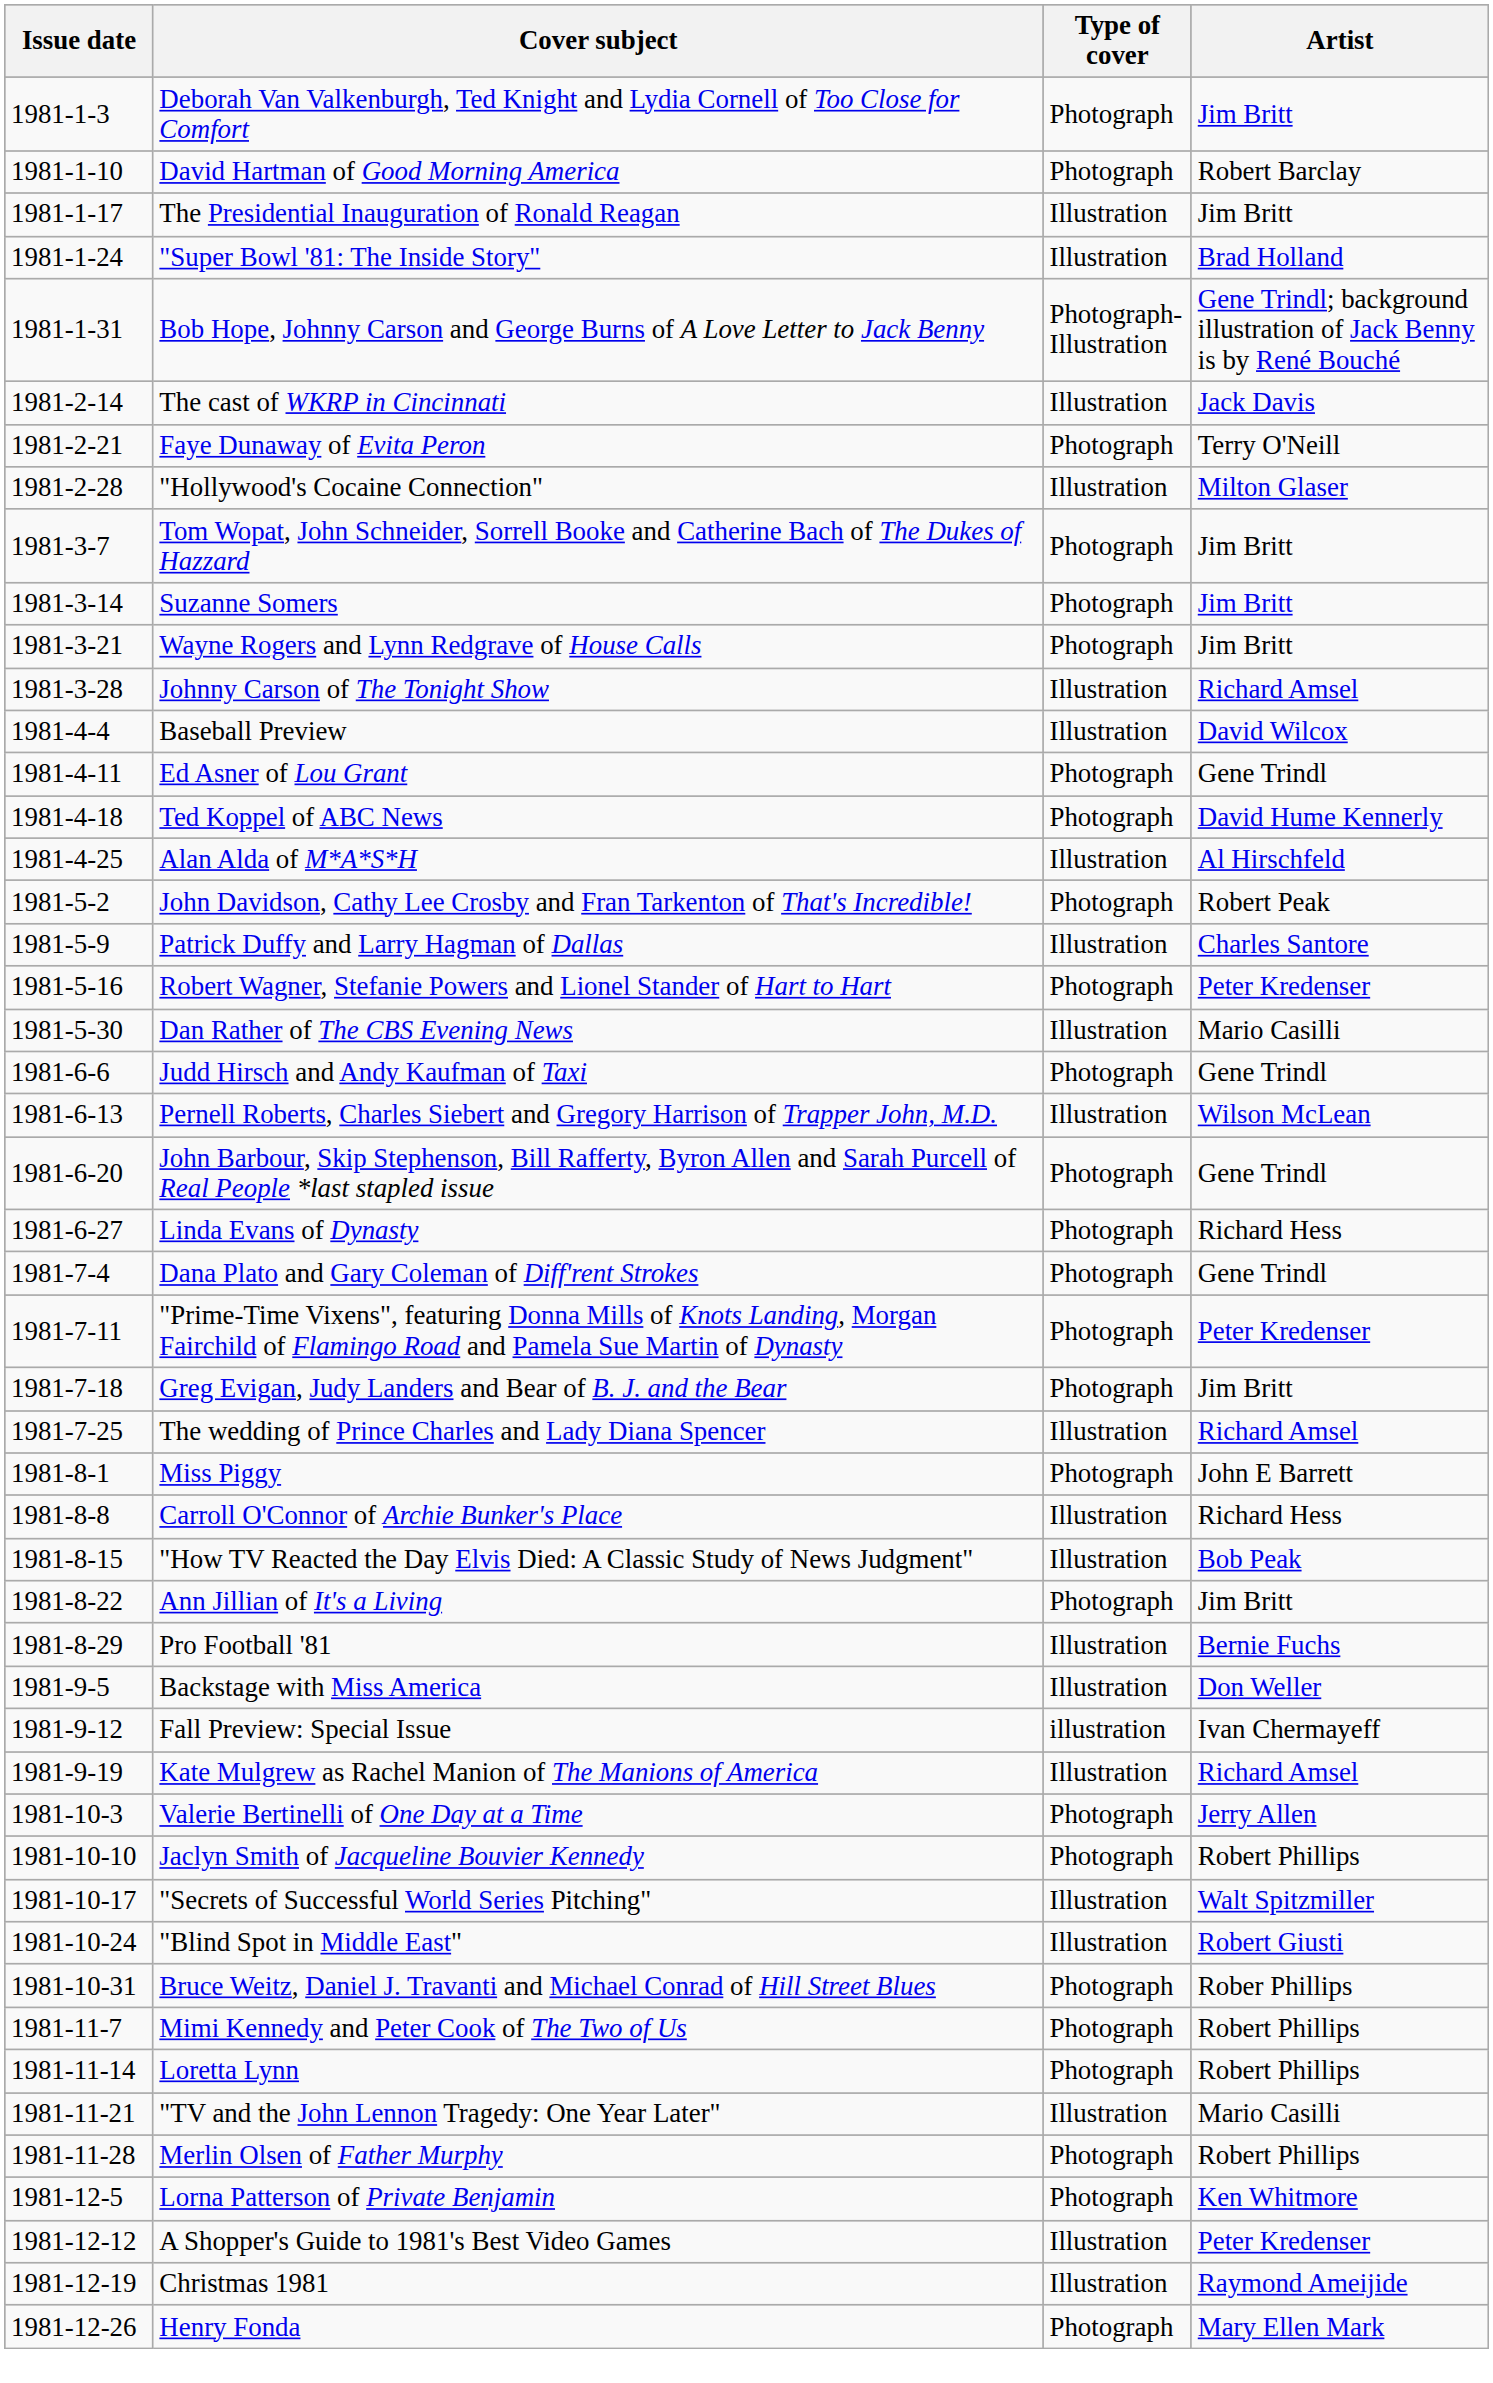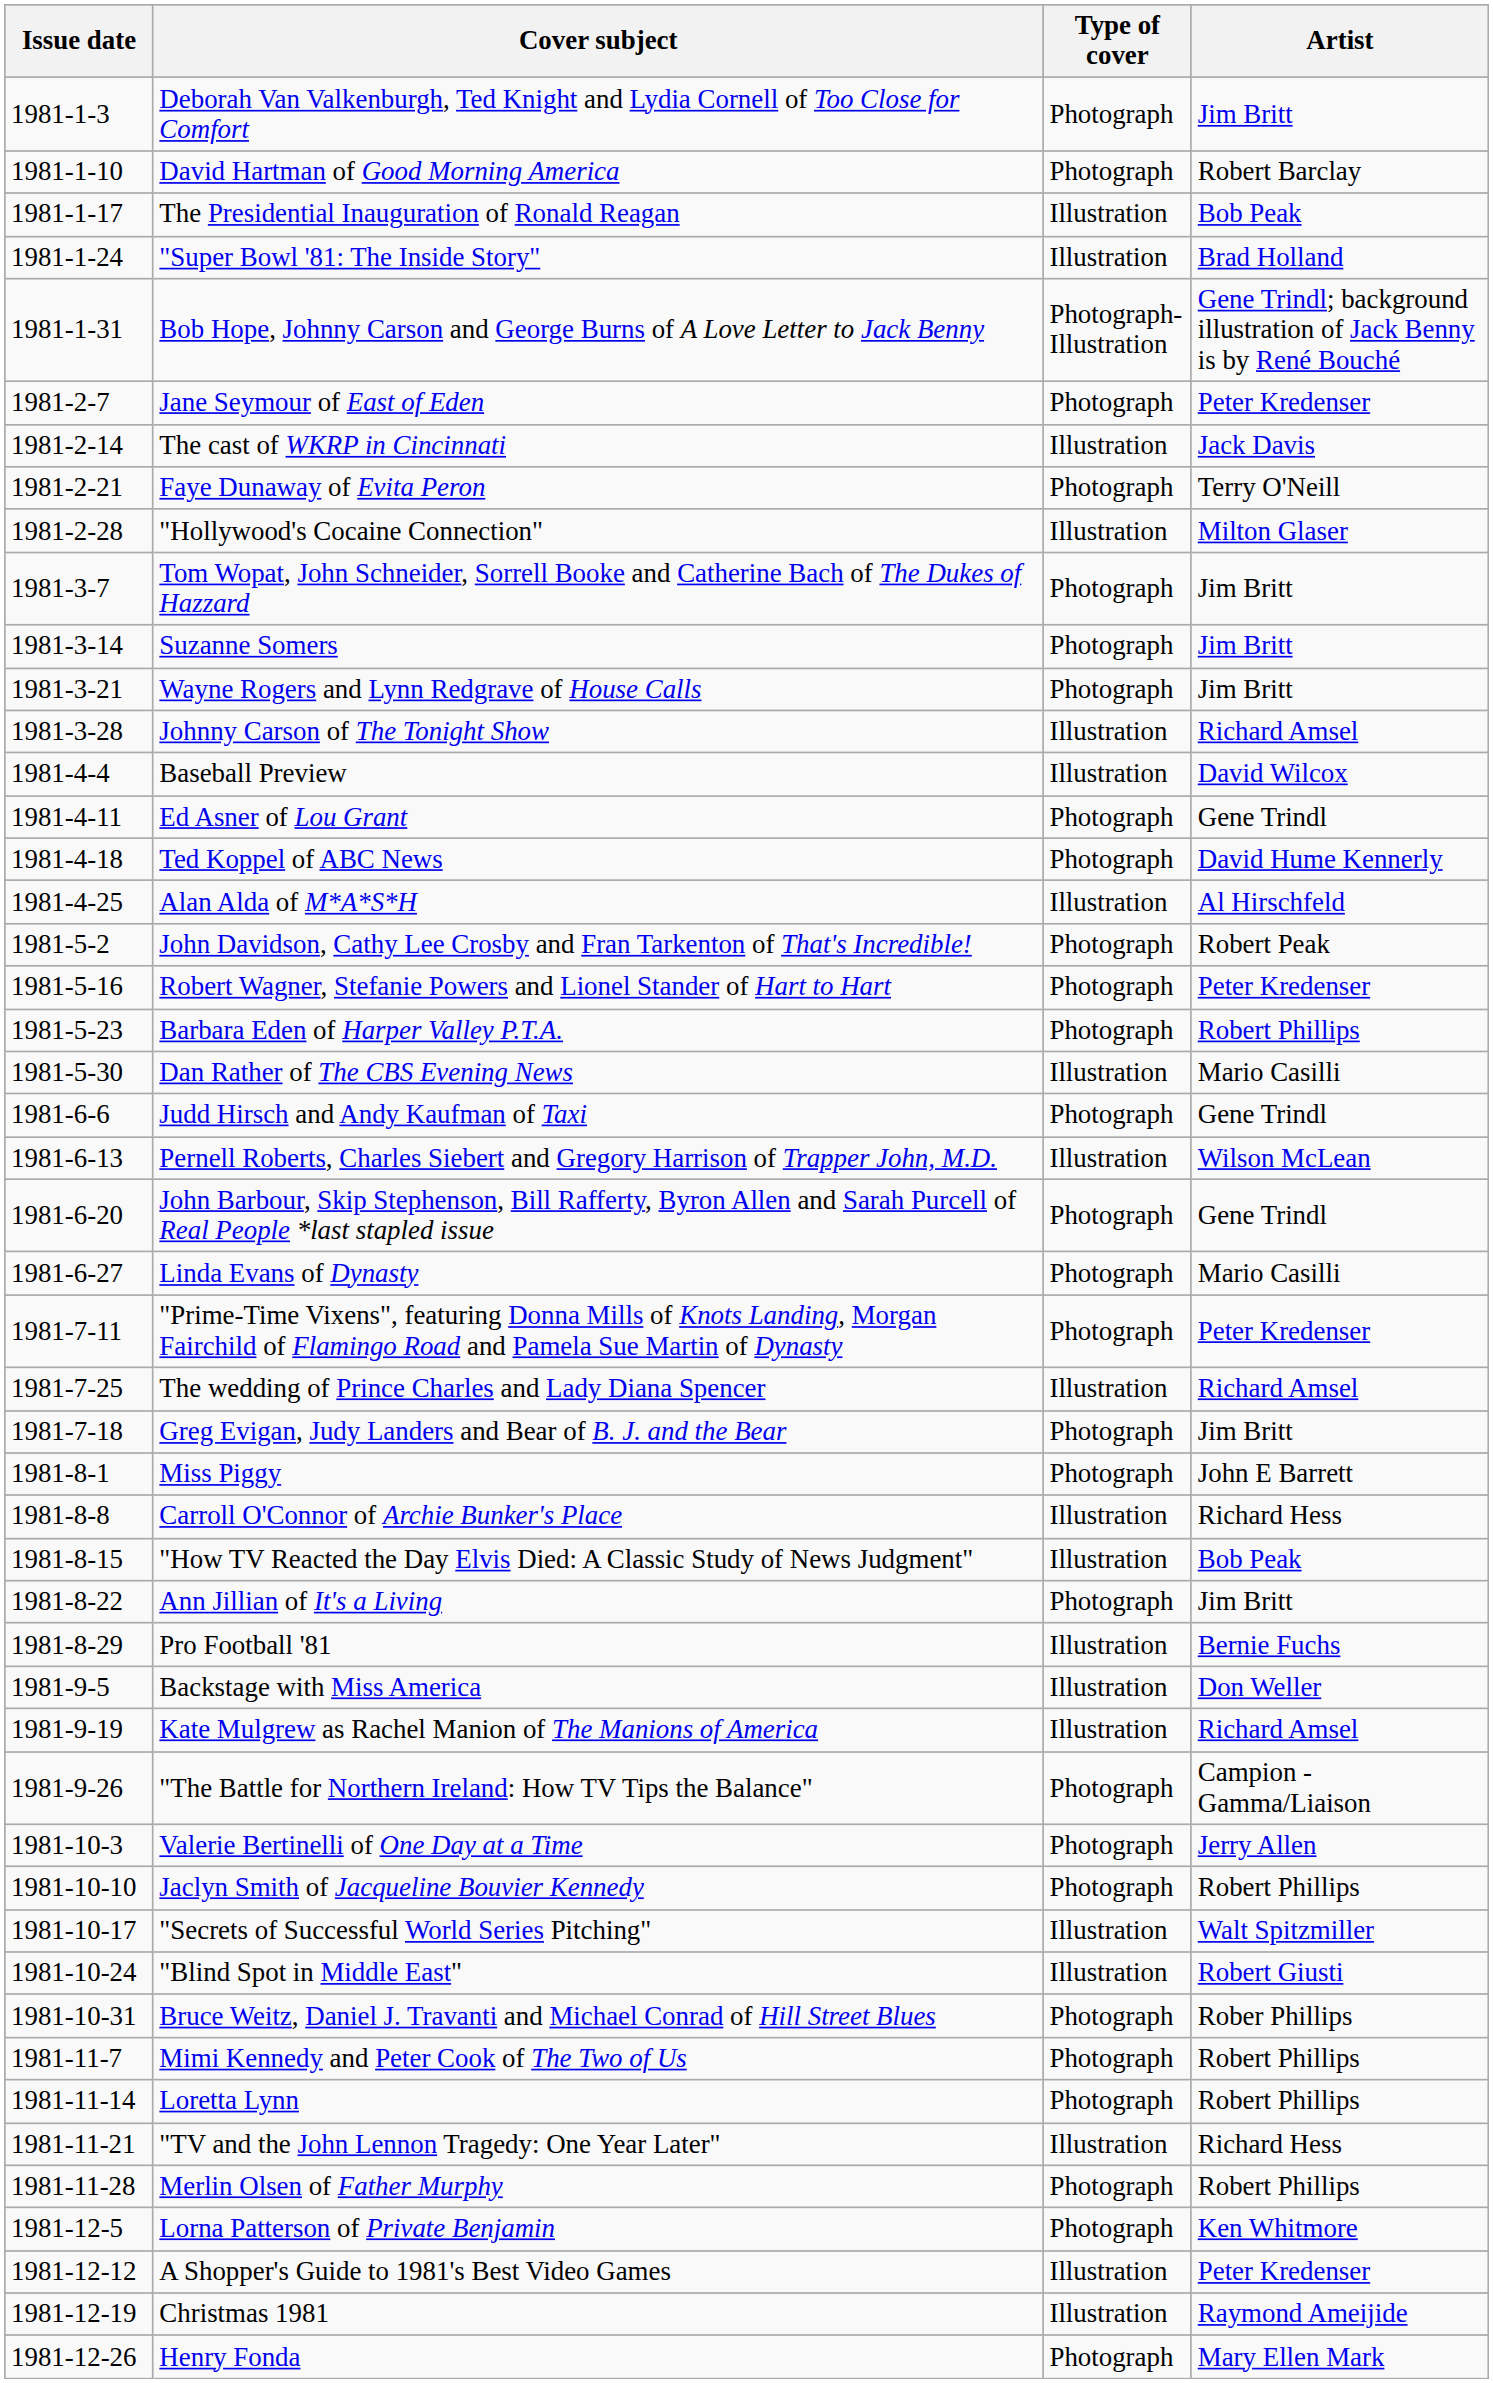The Presidential Inauguration of Ronald Reagan | Artist: Jim Britt -> Bob Peak
+ row: 1981-2-7 | Jane Seymour of East of Eden | Photograph | Peter Kredenser
- row: 1981-5-9 | Patrick Duffy and Larry Hagman of Dallas | Illustration | Charles Santore
+ row: 1981-5-23 | Barbara Eden of Harper Valley P.T.A. | Photograph | Robert Phillips
Linda Evans of Dynasty | Artist: Richard Hess -> Mario Casilli
- row: 1981-7-4 | Dana Plato and Gary Coleman of Diff'rent Strokes | Photograph | Gene Trindl
rows swapped: Greg Evigan, Judy Landers and Bear of B. J. and the Bear <-> The wedding of Prince Charles and Lady Diana Spencer
- row: 1981-9-12 | Fall Preview: Special Issue | illustration | Ivan Chermayeff
+ row: 1981-9-26 | "The Battle for Northern Ireland: How TV Tips the Balance" | Photograph | Campion - Gamma/Liaison
"TV and the John Lennon Tragedy: One Year Later" | Artist: Mario Casilli -> Richard Hess
